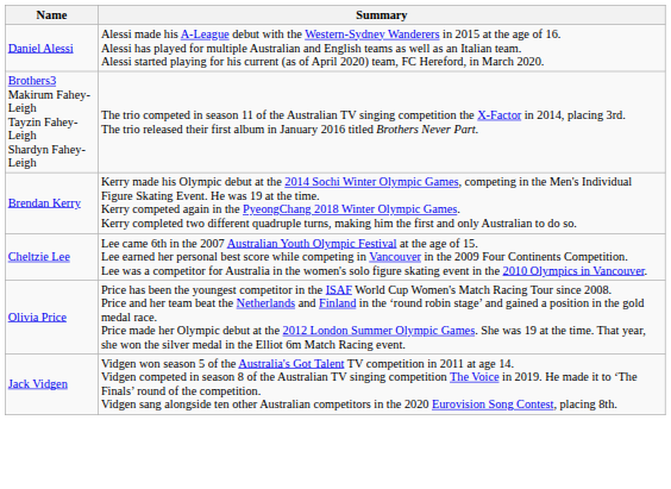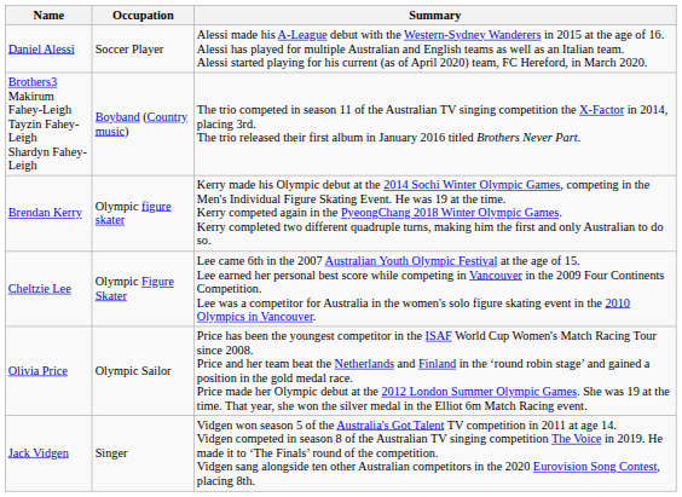+ column: Occupation | Soccer Player | Boyband (Country music) | Olympic figure skater | Olympic Figure Skater | Olympic Sailor | Singer
